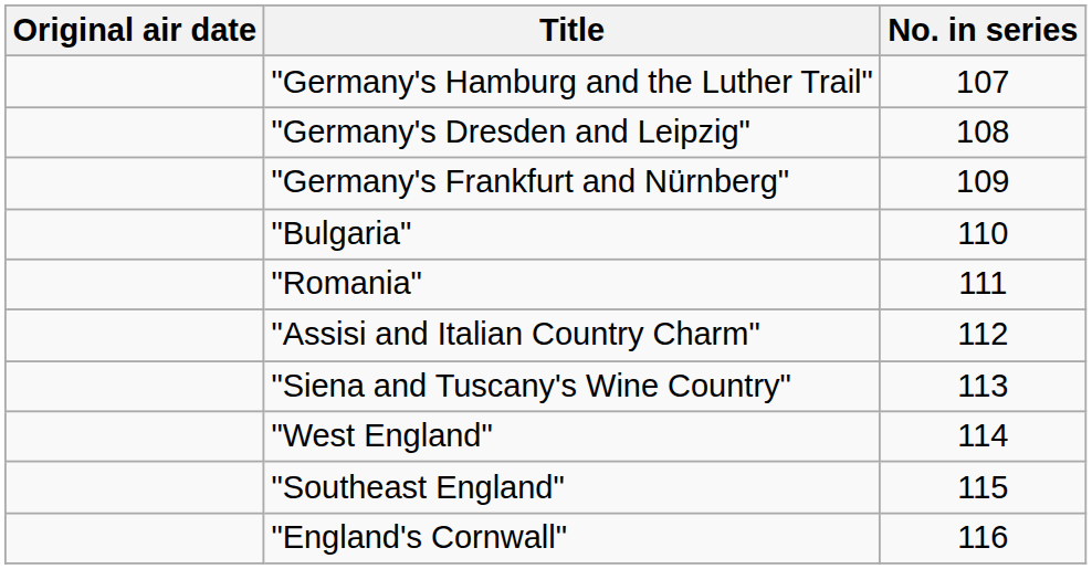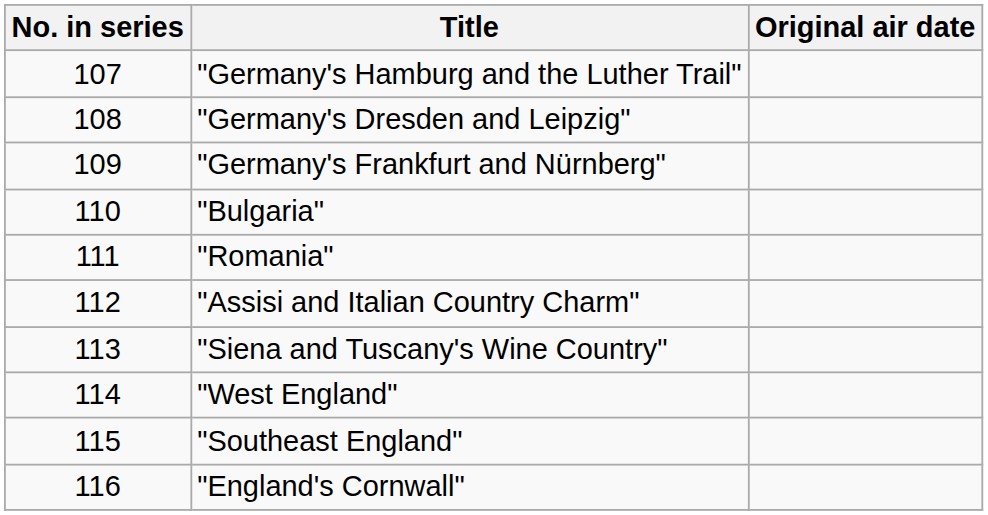columns swapped: No. in series <-> Original air date
